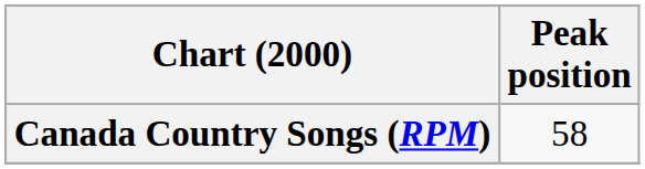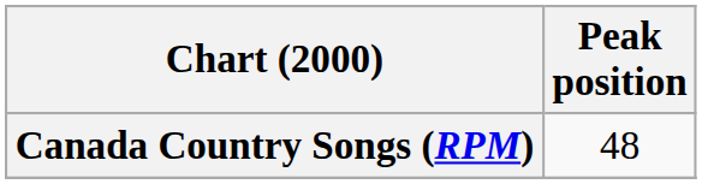Canada Country Songs (RPM) | Peak position: 58 -> 48
